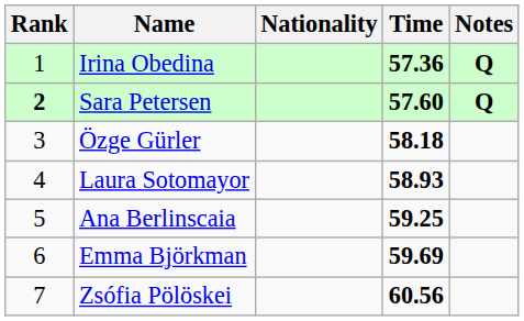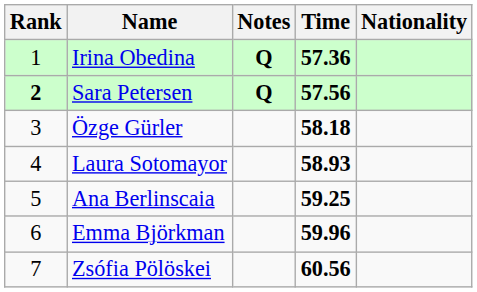columns swapped: Nationality <-> Notes
Sara Petersen | Time: 57.60 -> 57.56
Emma Björkman | Time: 59.69 -> 59.96
